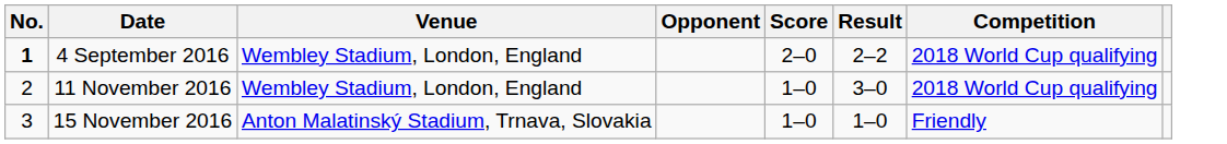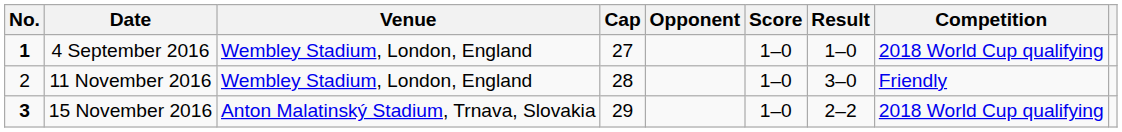+ column: Cap | 27 | 28 | 29
4 September 2016 | Score: 2–0 -> 1–0
4 September 2016 | Result: 2–2 -> 1–0
11 November 2016 | Competition: 2018 World Cup qualifying -> Friendly
15 November 2016 | No.: normal -> bold
15 November 2016 | Result: 1–0 -> 2–2
15 November 2016 | Competition: Friendly -> 2018 World Cup qualifying
